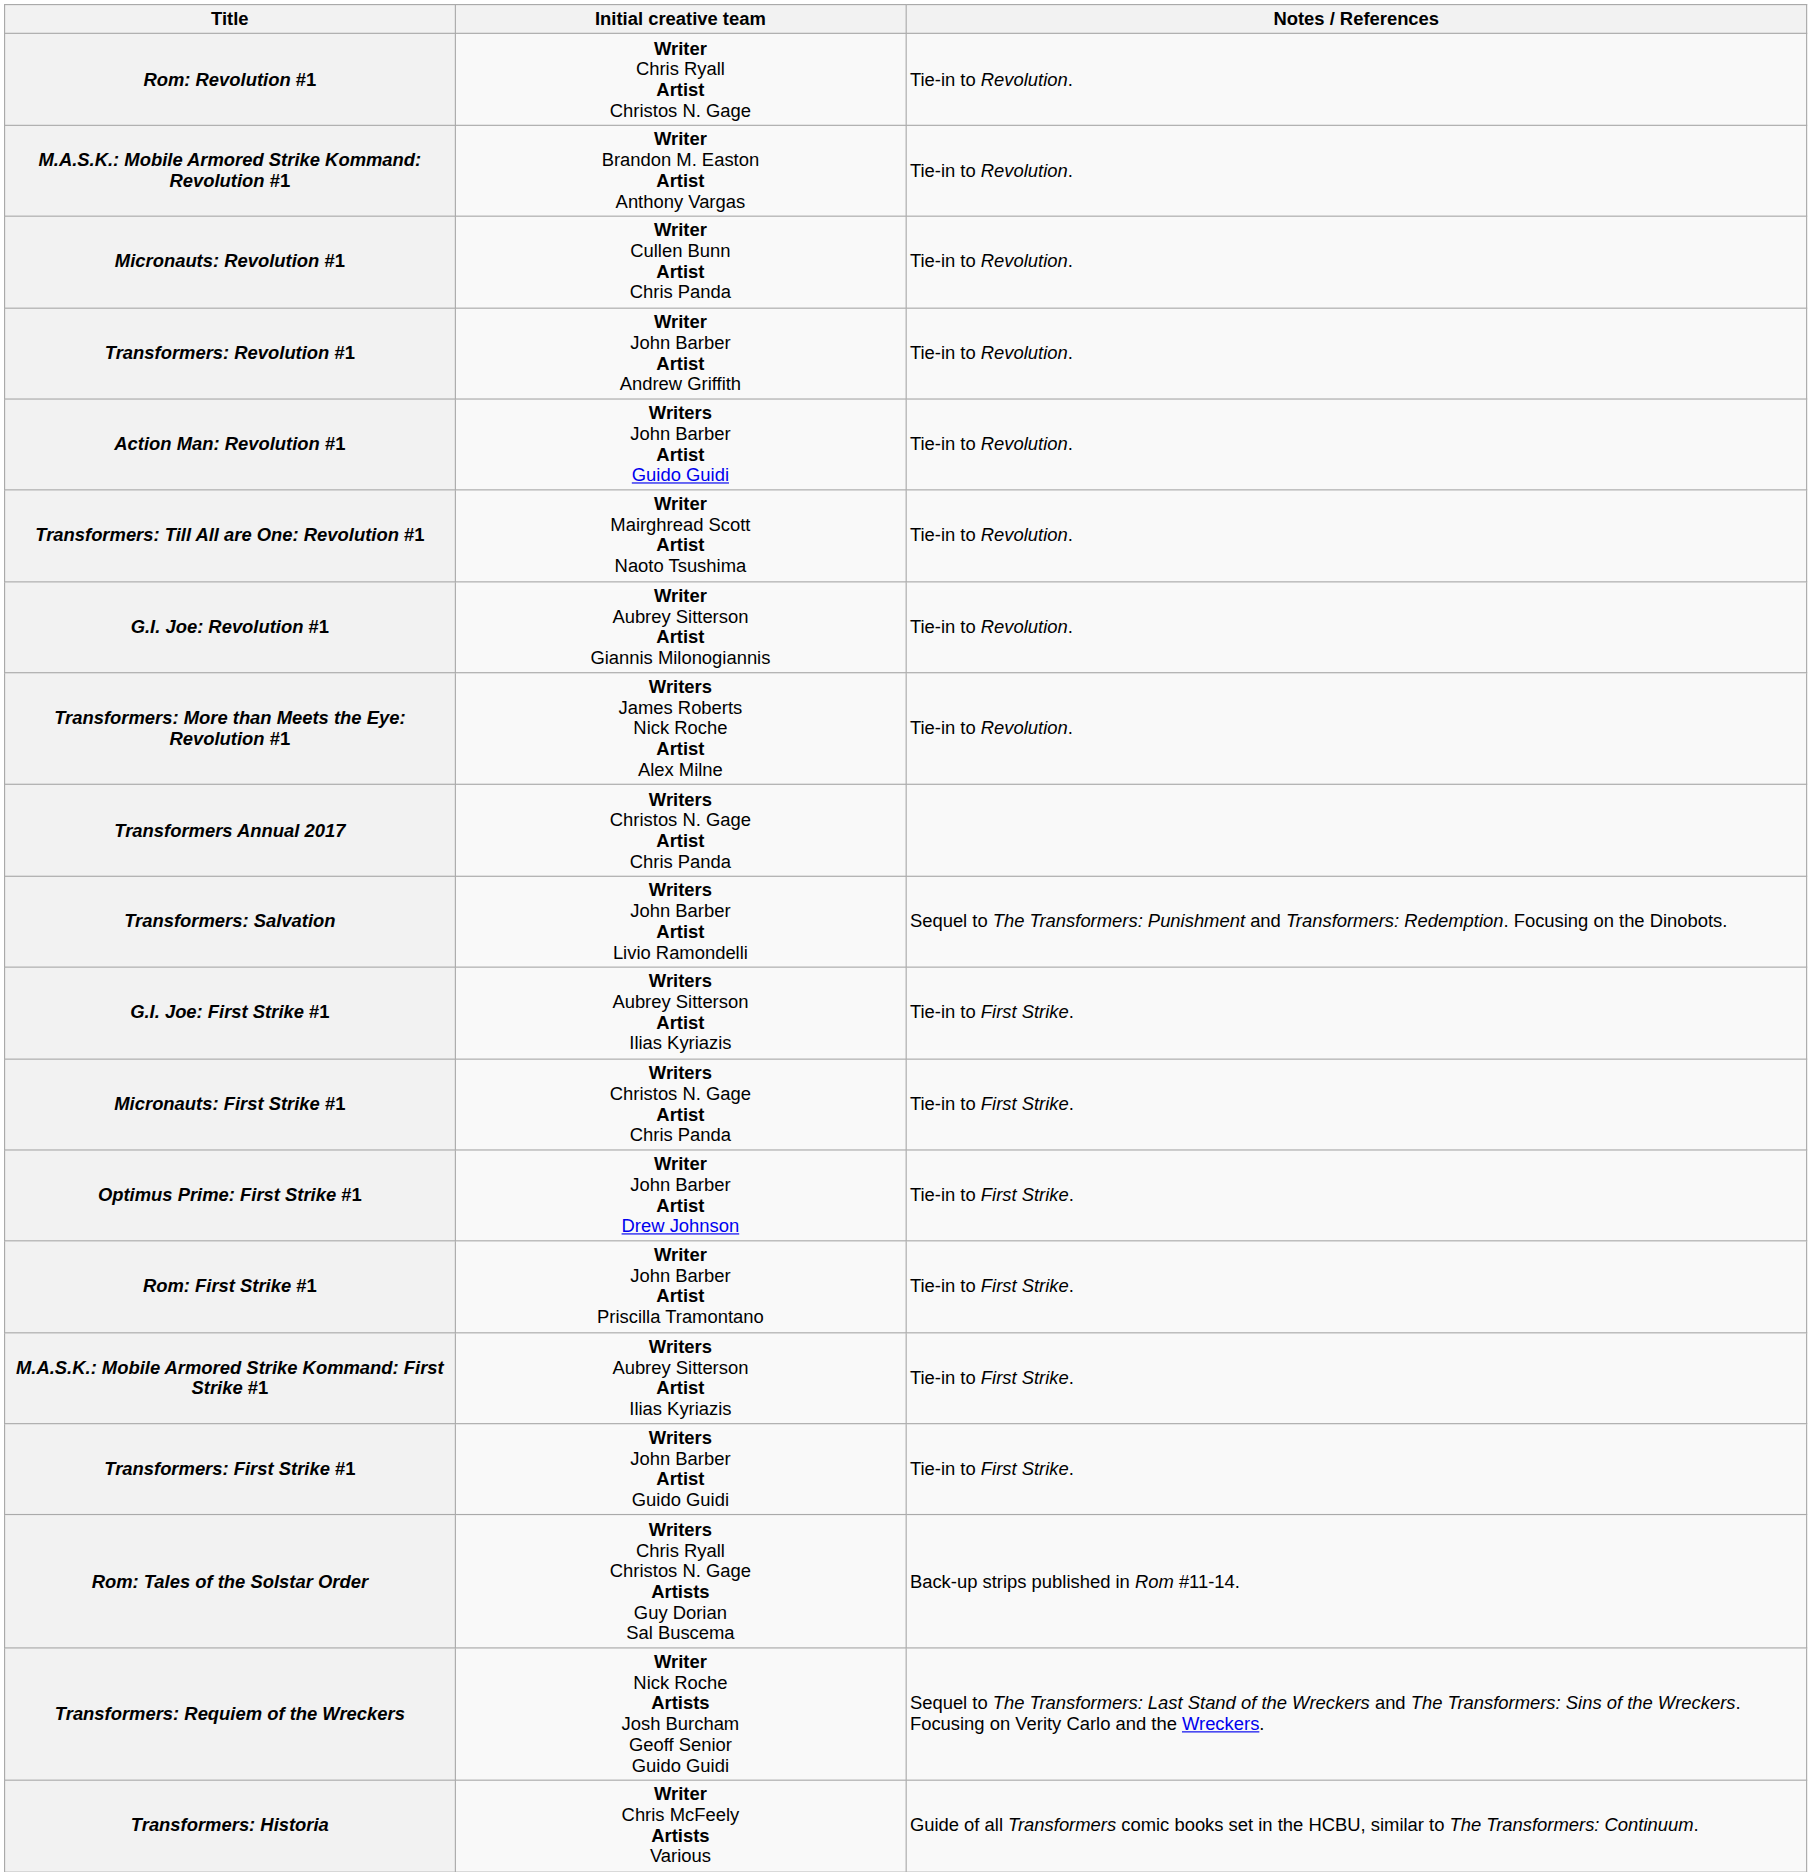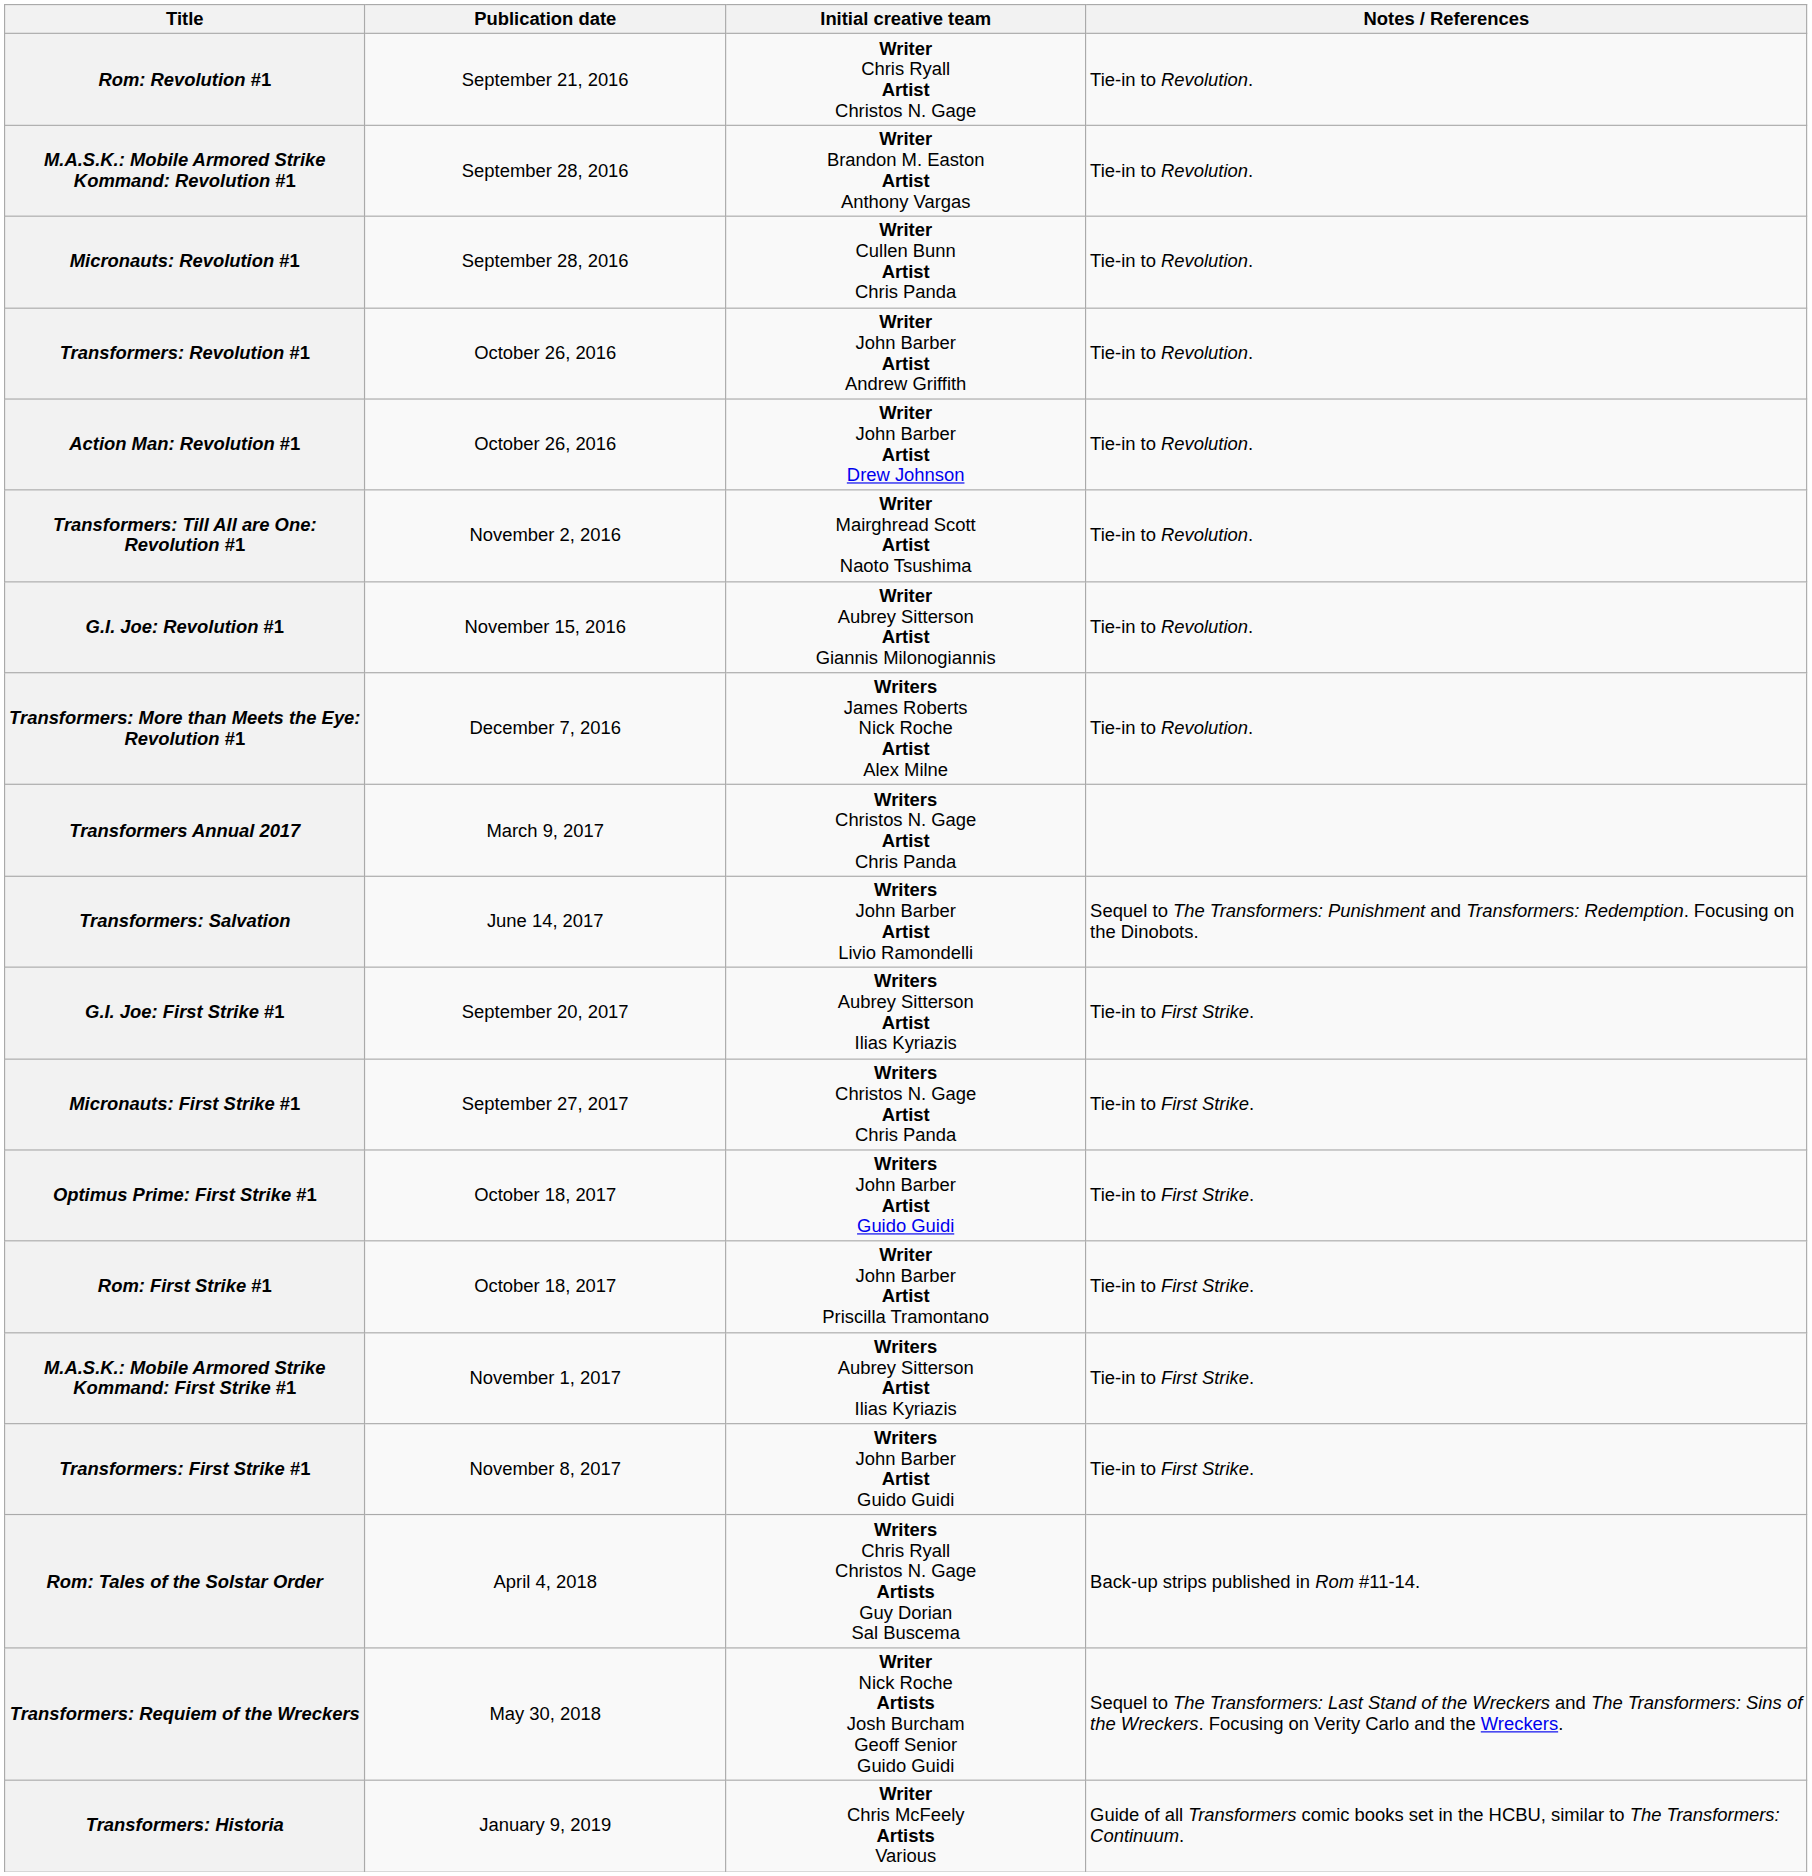+ column: Publication date | September 21, 2016 | September 28, 2016 | September 28, 2016 | October 26, 2016 | October 26, 2016 | November 2, 2016 | November 15, 2016 | December 7, 2016 | March 9, 2017 | June 14, 2017 | September 20, 2017 | September 27, 2017 | October 18, 2017 | October 18, 2017 | November 1, 2017 | November 8, 2017 | April 4, 2018 | May 30, 2018 | January 9, 2019
Action Man: Revolution #1 | Initial creative team: Writers John Barber Artist Guido Guidi -> Writer John Barber Artist Drew Johnson
Optimus Prime: First Strike #1 | Initial creative team: Writer John Barber Artist Drew Johnson -> Writers John Barber Artist Guido Guidi
